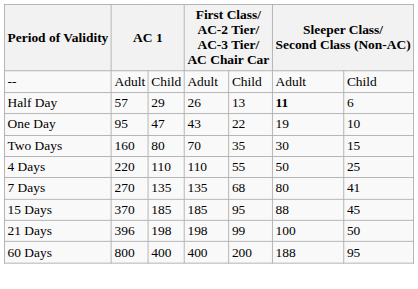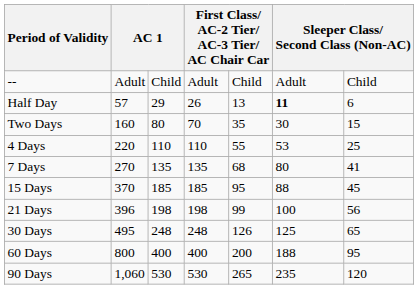- row: One Day | 95 | 47 | 43 | 22 | 19 | 10
4 Days | column 6: 50 -> 53
21 Days | column 7: 50 -> 56
+ row: 30 Days | 495 | 248 | 248 | 126 | 125 | 65
+ row: 90 Days | 1,060 | 530 | 530 | 265 | 235 | 120
